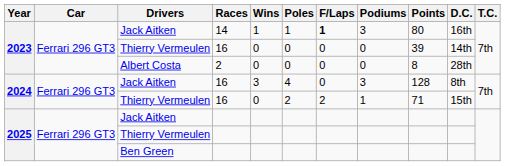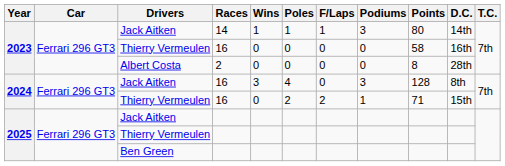2023 / Jack Aitken | F/Laps: bold -> normal
2023 / Jack Aitken | D.C.: 16th -> 14th
2023 / Thierry Vermeulen | Points: 39 -> 58
2023 / Thierry Vermeulen | D.C.: 14th -> 16th
